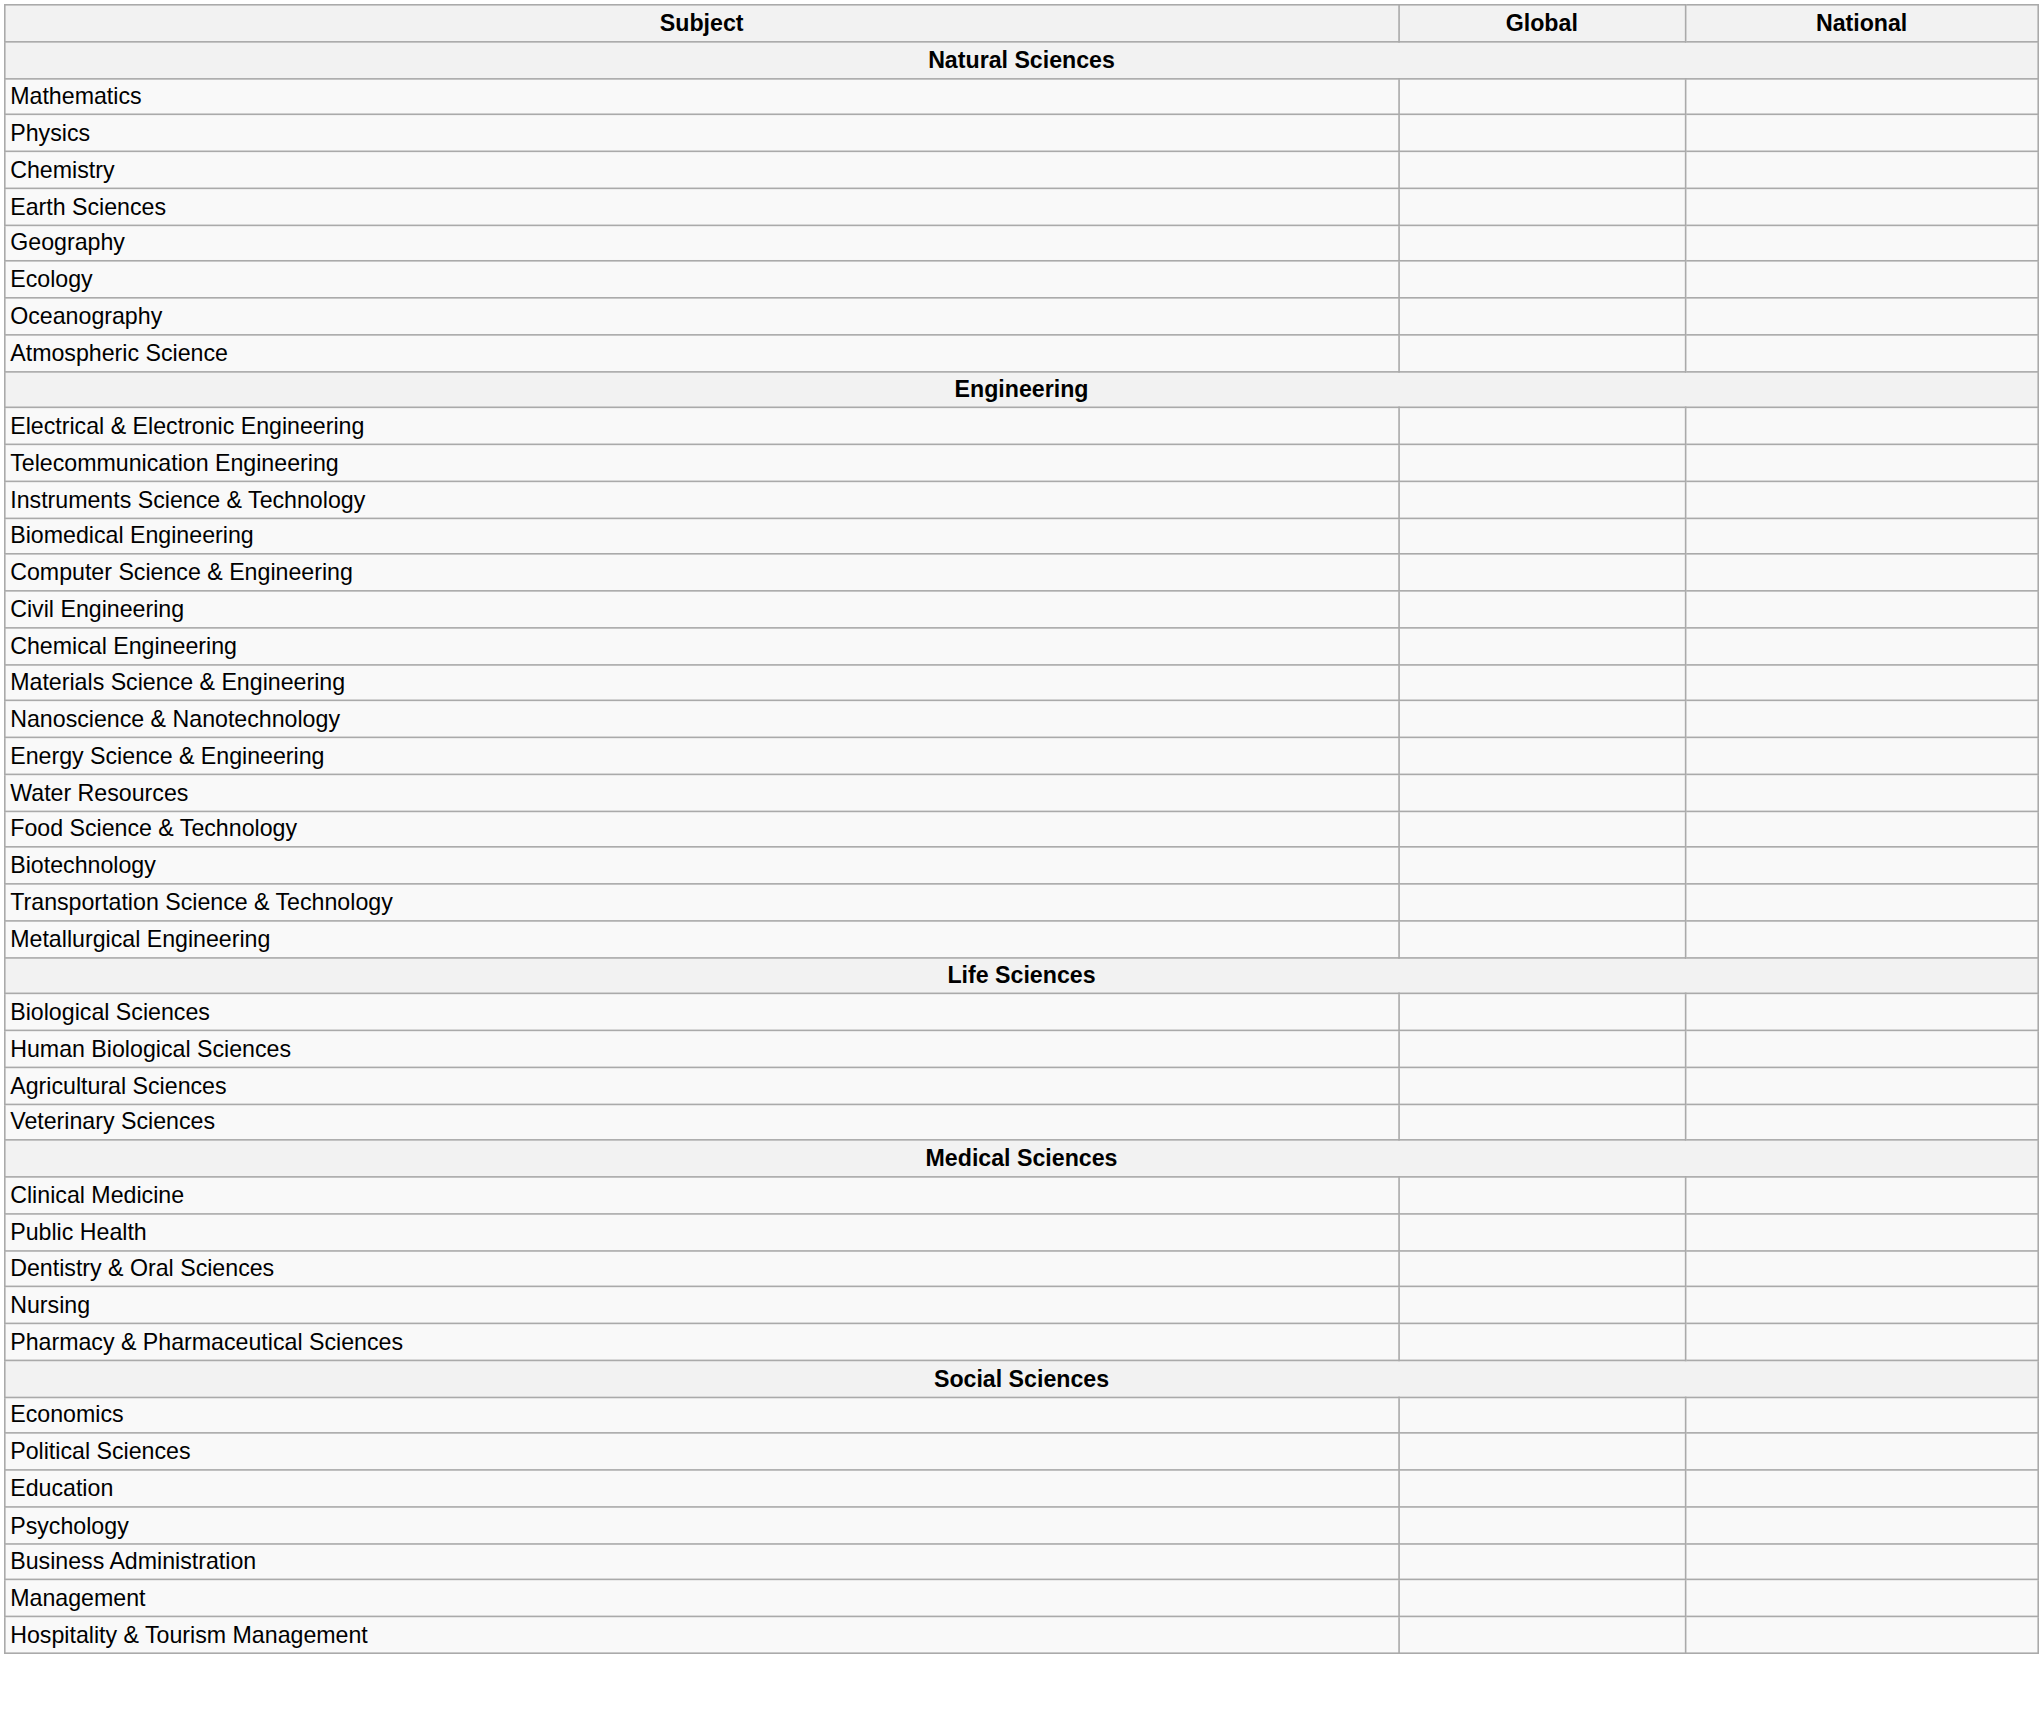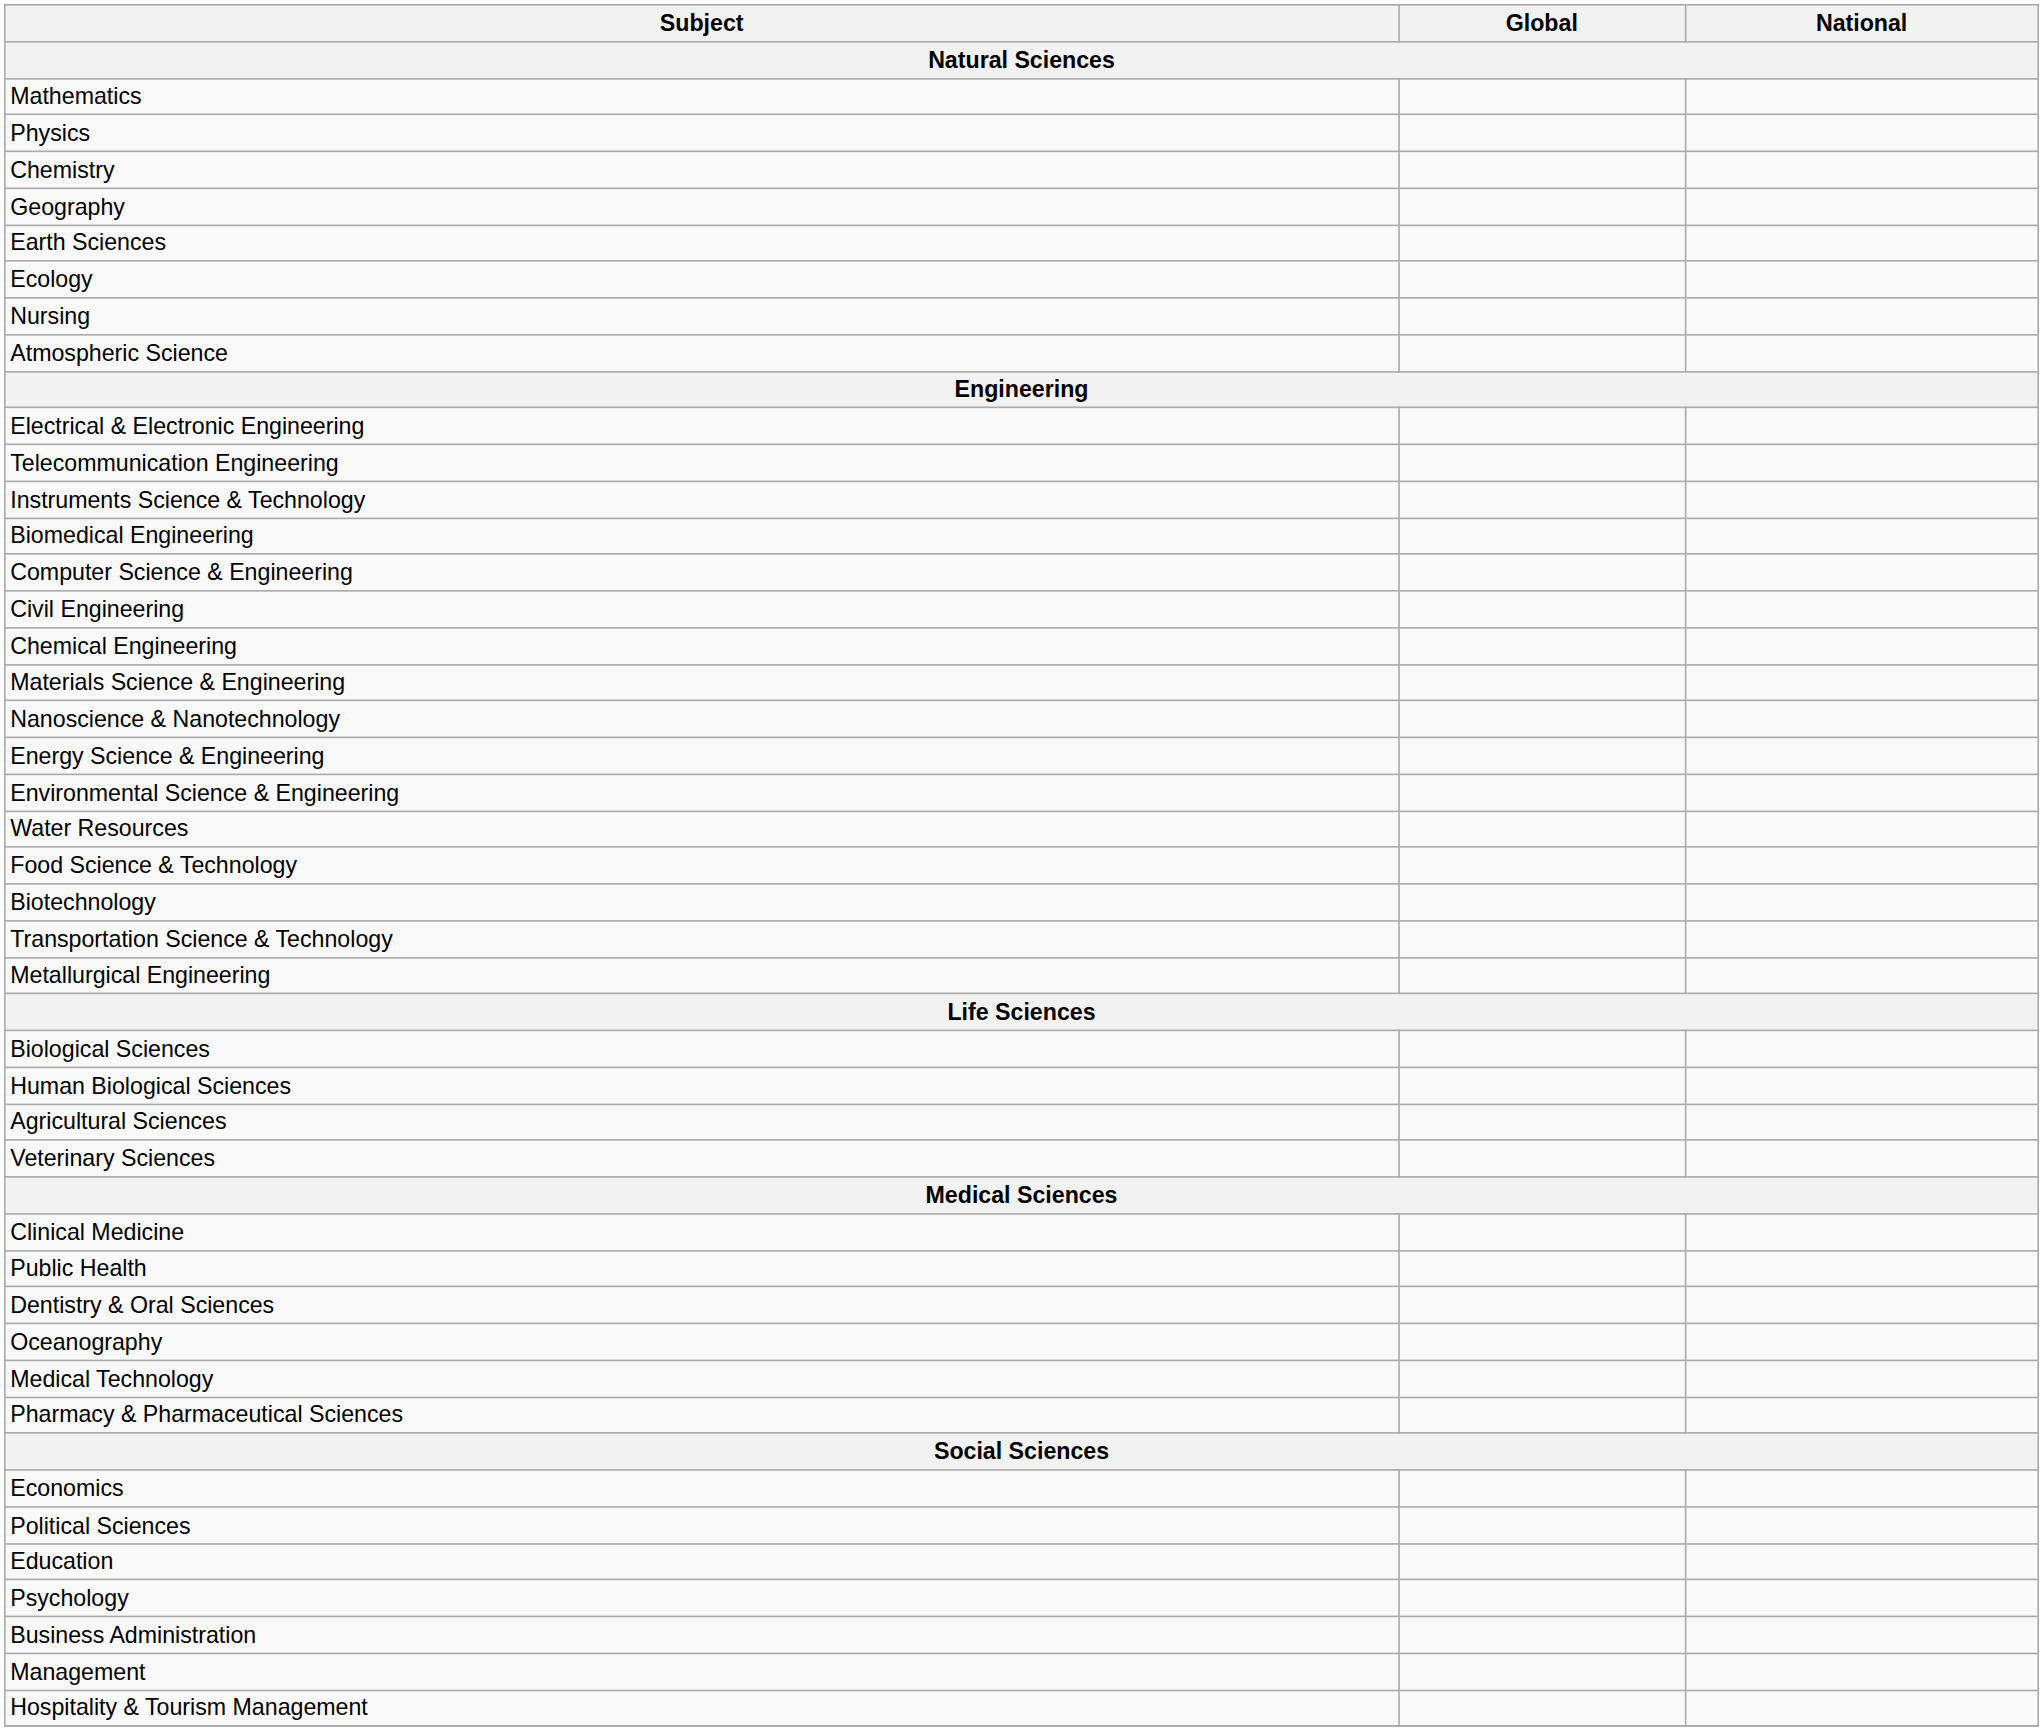rows swapped: Earth Sciences <-> Geography
rows swapped: Oceanography <-> Nursing
+ row: Environmental Science & Engineering
+ row: Medical Technology
